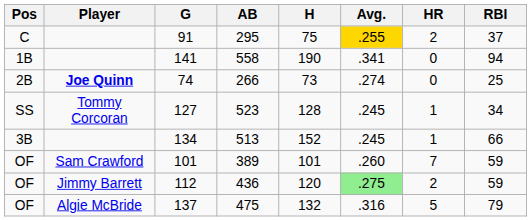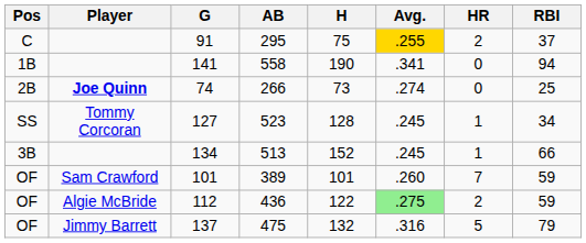112 | Player: Jimmy Barrett -> Algie McBride
112 | H: 120 -> 122
137 | Player: Algie McBride -> Jimmy Barrett
